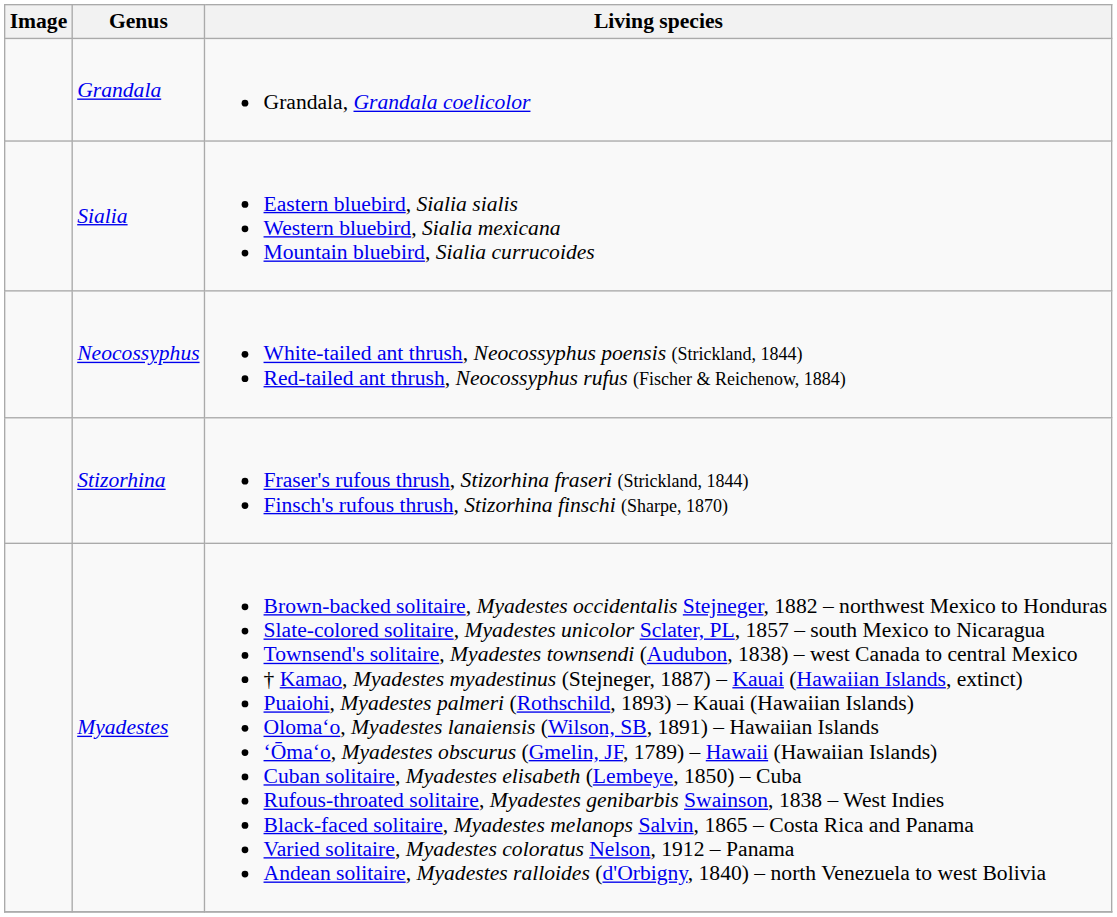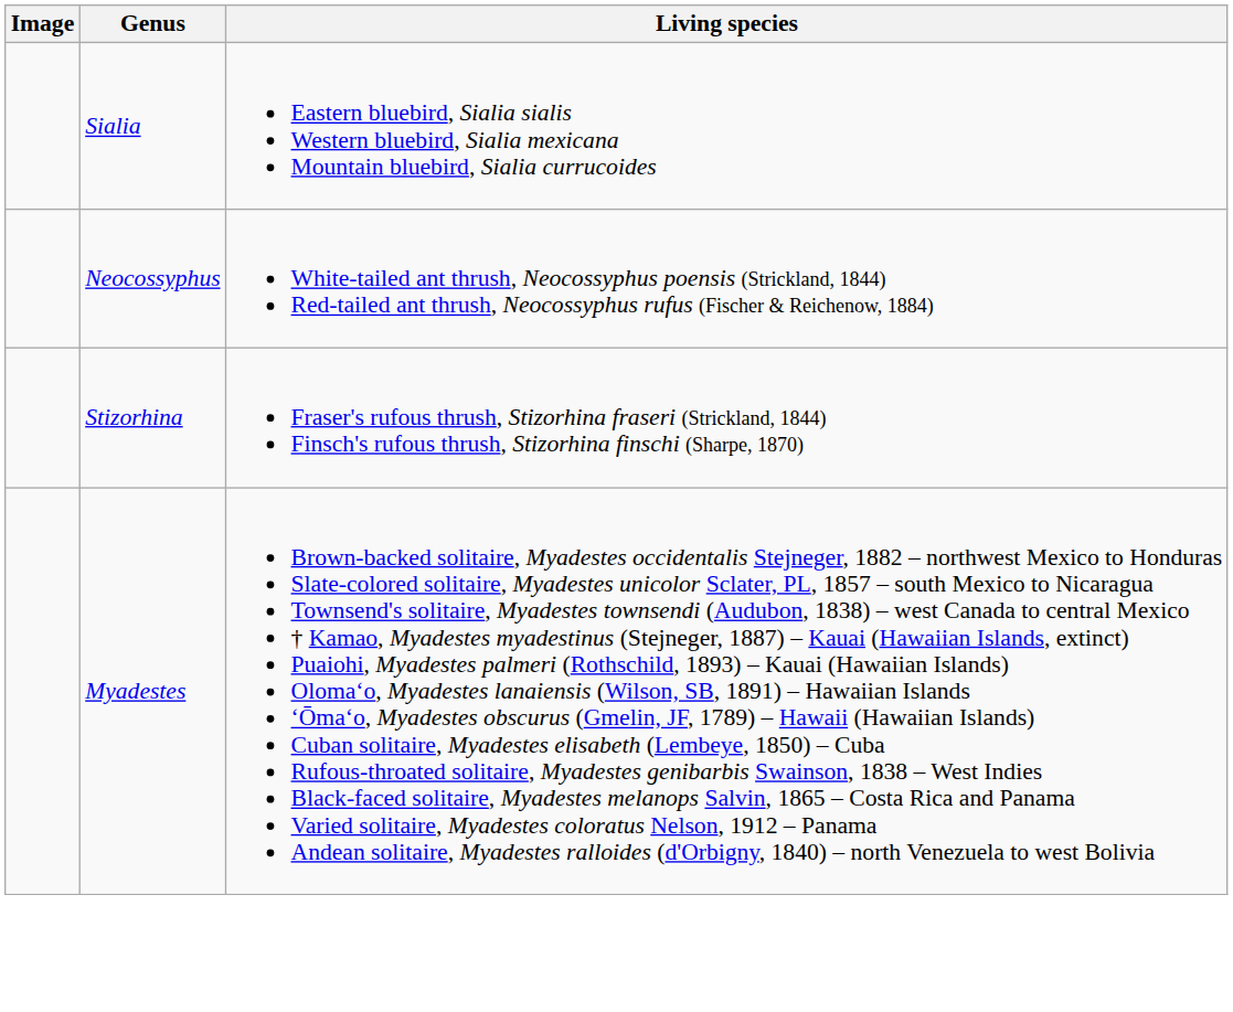- row: Grandala | Grandala, Grandala coelicolor
